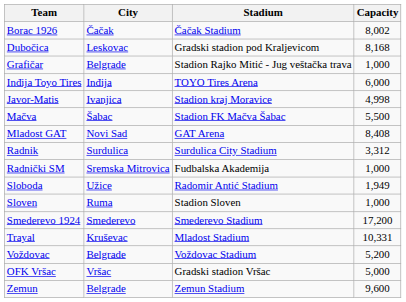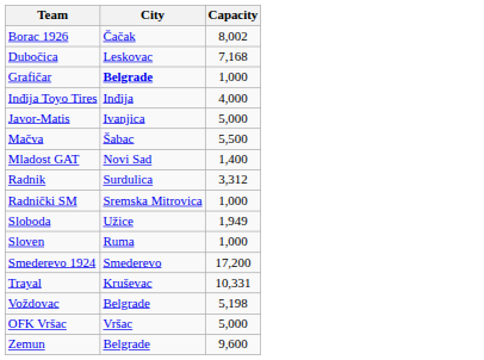- column: Stadium | Čačak Stadium | Gradski stadion pod Kraljevicom | Stadion Rajko Mitić - Jug veštačka trava | TOYO Tires Arena | Stadion kraj Moravice | Stadion FK Mačva Šabac | GAT Arena | Surdulica City Stadium | Fudbalska Akademija | Radomir Antić Stadium | Stadion Sloven | Smederevo Stadium | Mladost Stadium | Voždovac Stadium | Gradski stadion Vršac | Zemun Stadium
Dubočica | Capacity: 8,168 -> 7,168
Grafičar | City: normal -> bold
Inđija Toyo Tires | Capacity: 6,000 -> 4,000
Javor-Matis | Capacity: 4,998 -> 5,000
Mladost GAT | Capacity: 8,408 -> 1,400
Voždovac | Capacity: 5,200 -> 5,198
